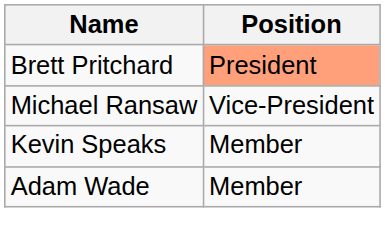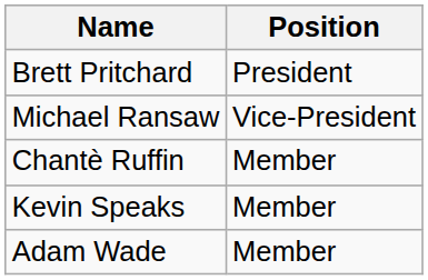Brett Pritchard | Position: lightsalmon background -> no background
+ row: Chantè Ruffin | Member
